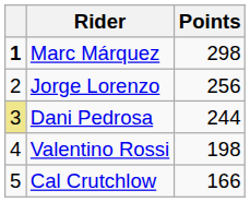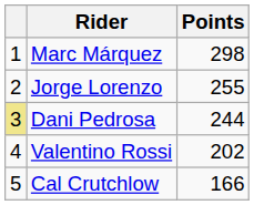Marc Márquez | column 1: bold -> normal
Jorge Lorenzo | Points: 256 -> 255
Valentino Rossi | Points: 198 -> 202
